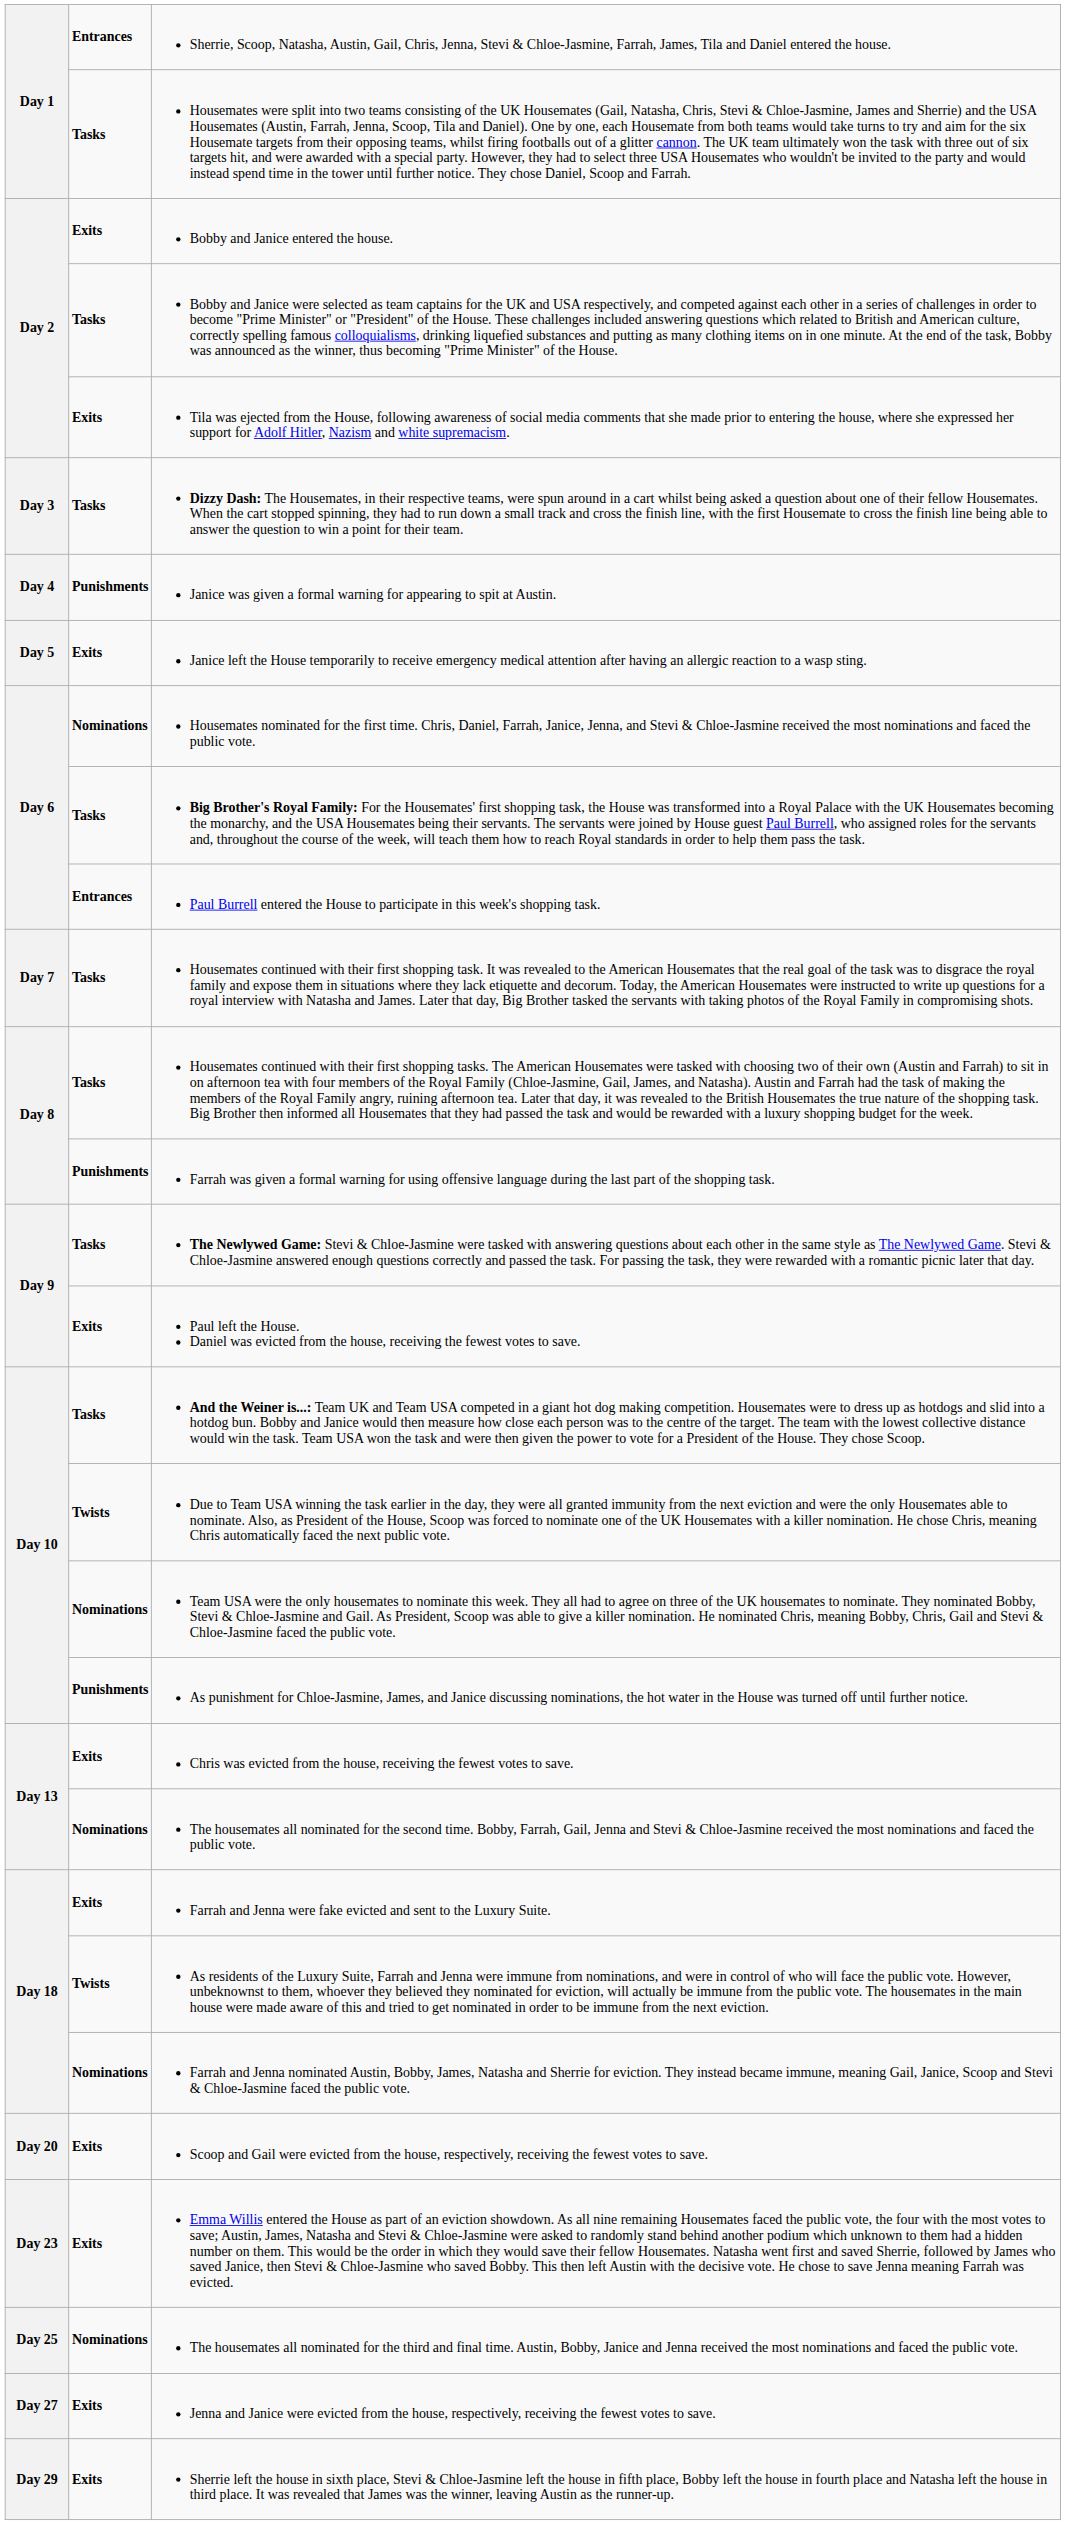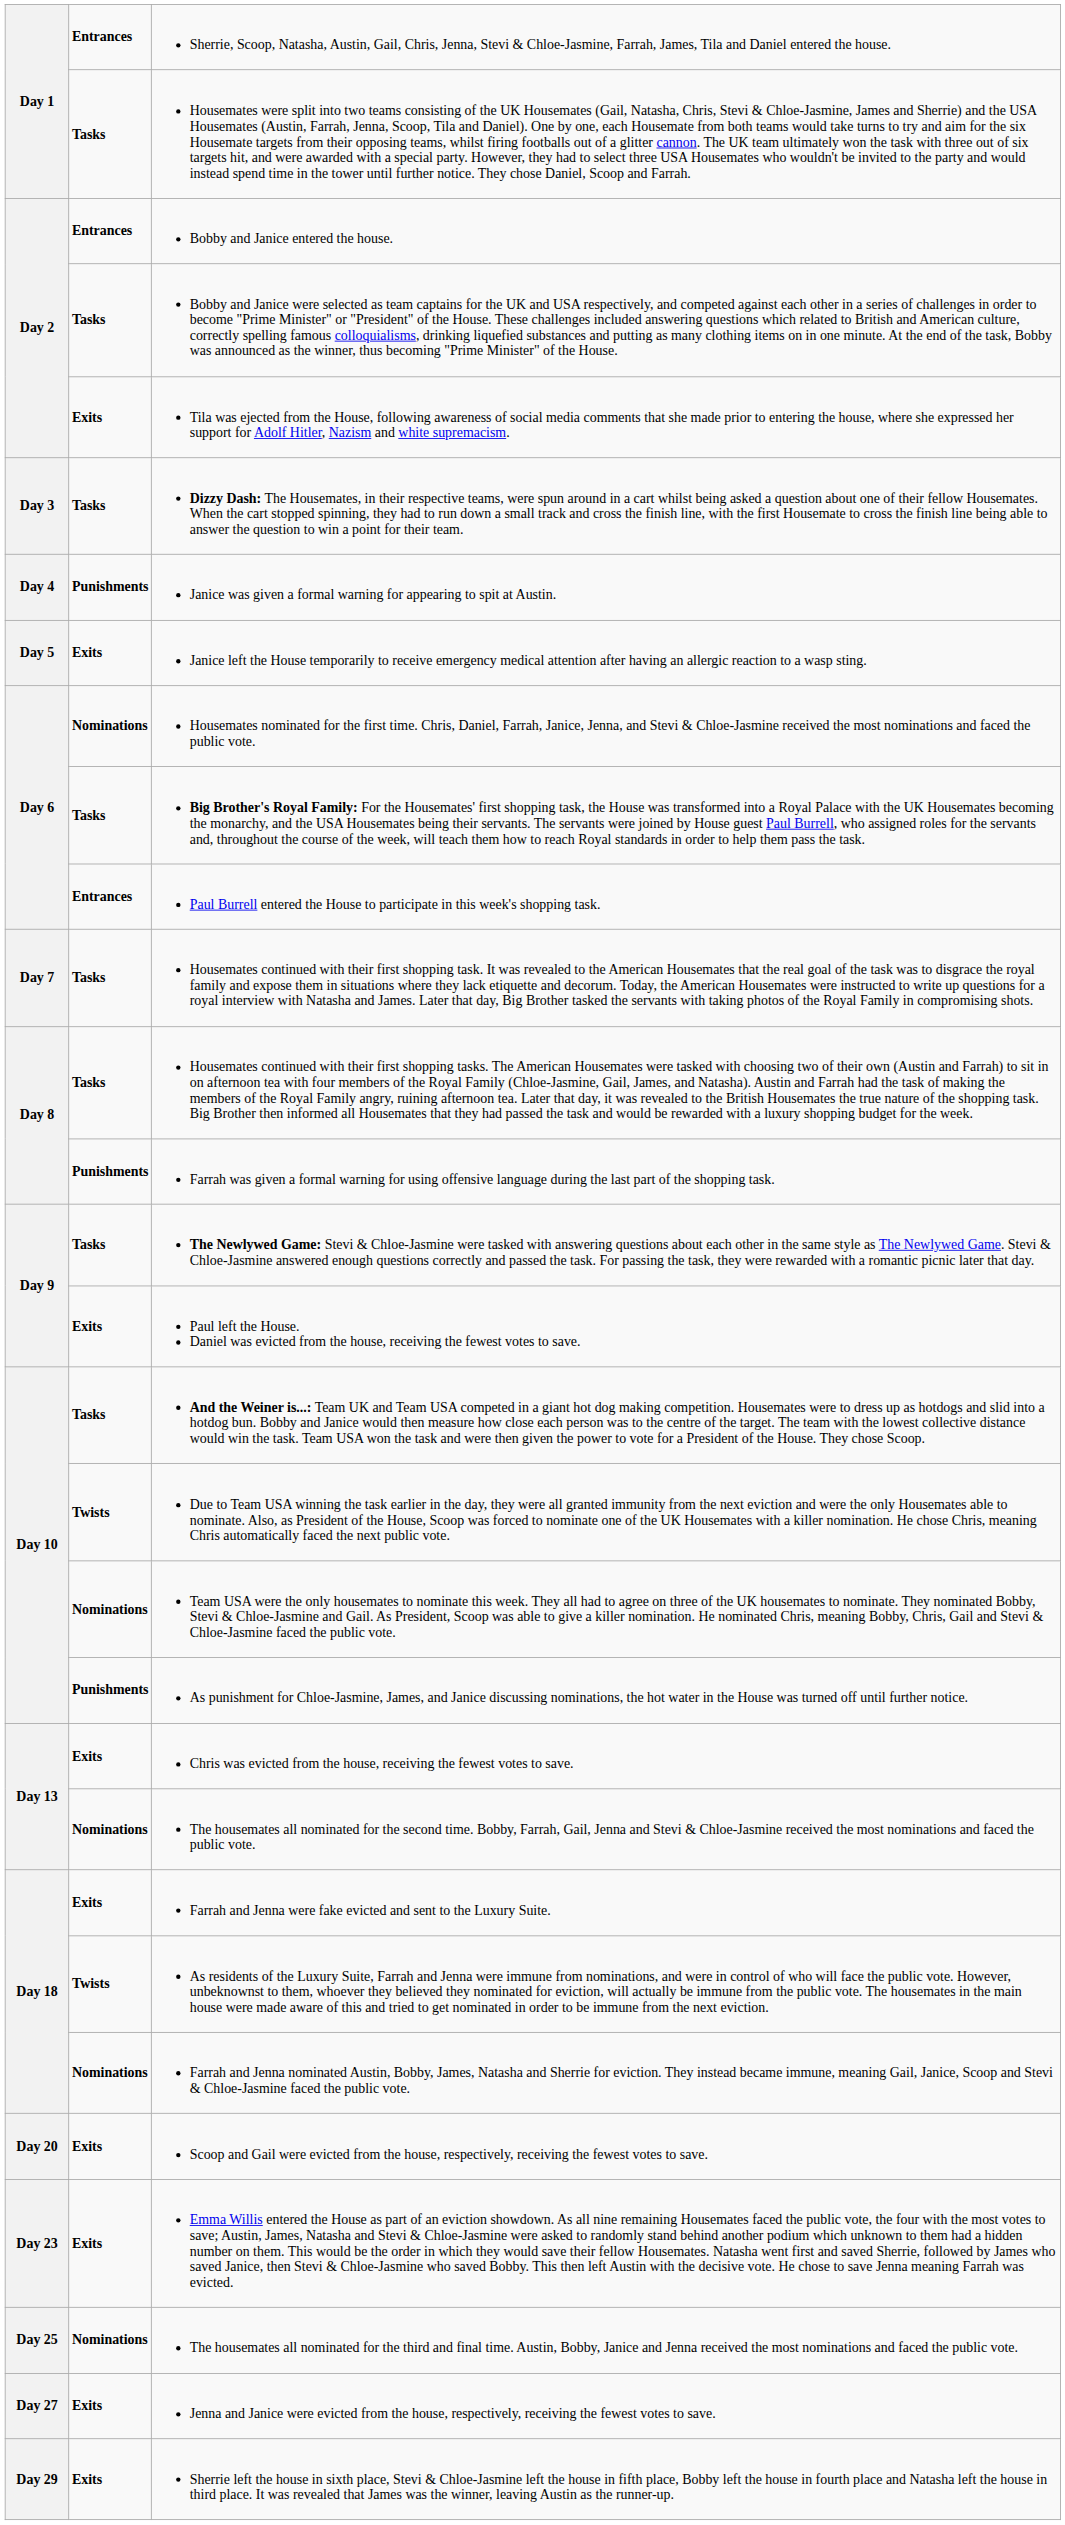Bobby and Janice entered the house. | column 2: Exits -> Entrances
